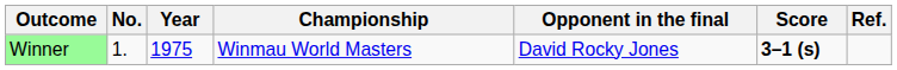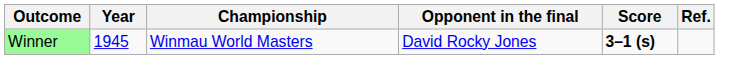- column: No. | 1.
Winner | Year: 1975 -> 1945
